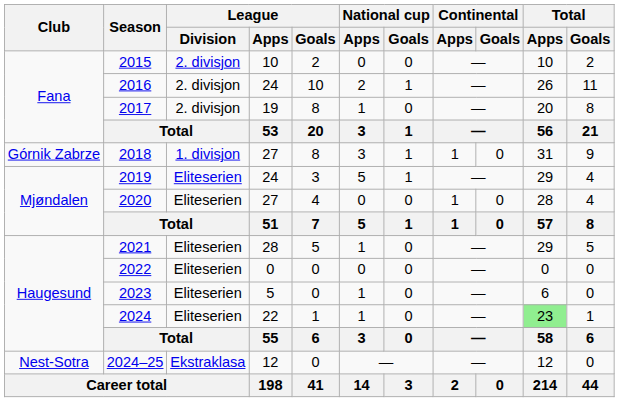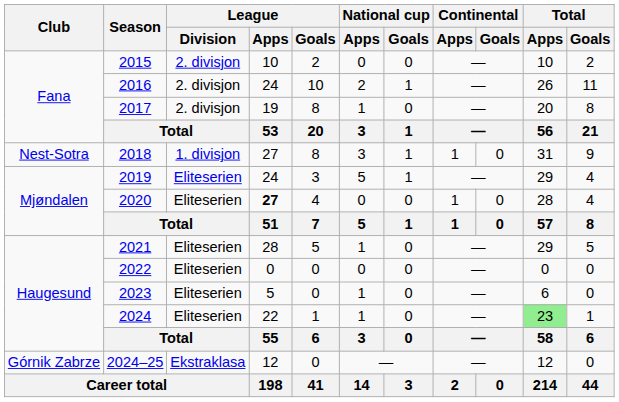2018 | Club: Górnik Zabrze -> Nest-Sotra
2020 | League / Apps: normal -> bold
2024–25 | Club: Nest-Sotra -> Górnik Zabrze
